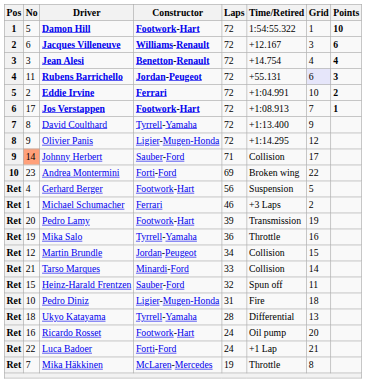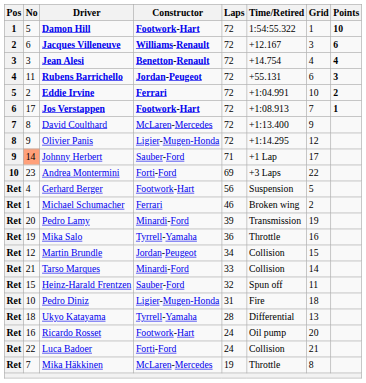Rubens Barrichello | Grid: lavender background -> no background
David Coulthard | Constructor: Tyrrell-Yamaha -> McLaren-Mercedes
Johnny Herbert | Time/Retired: Collision -> +1 Lap
Andrea Montermini | Time/Retired: Broken wing -> +3 Laps
Michael Schumacher | Time/Retired: +3 Laps -> Broken wing
Pedro Lamy | Constructor: Footwork-Hart -> Minardi-Ford
Luca Badoer | Time/Retired: +1 Lap -> Collision
